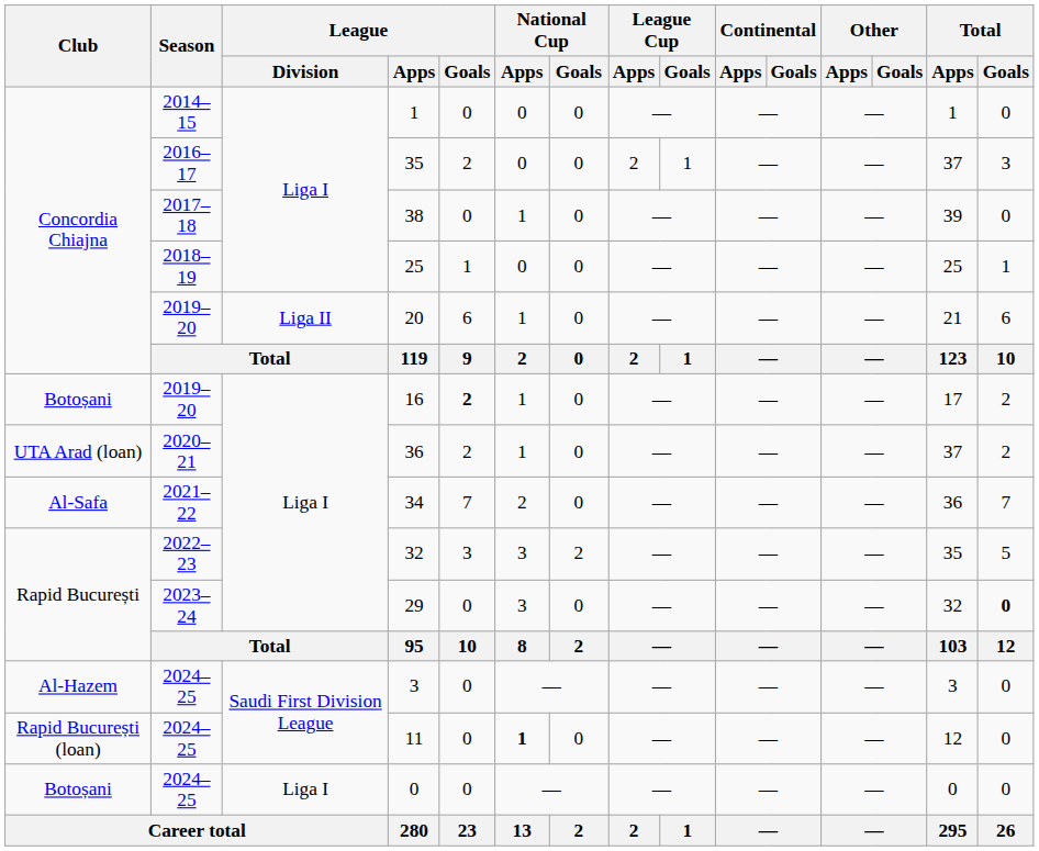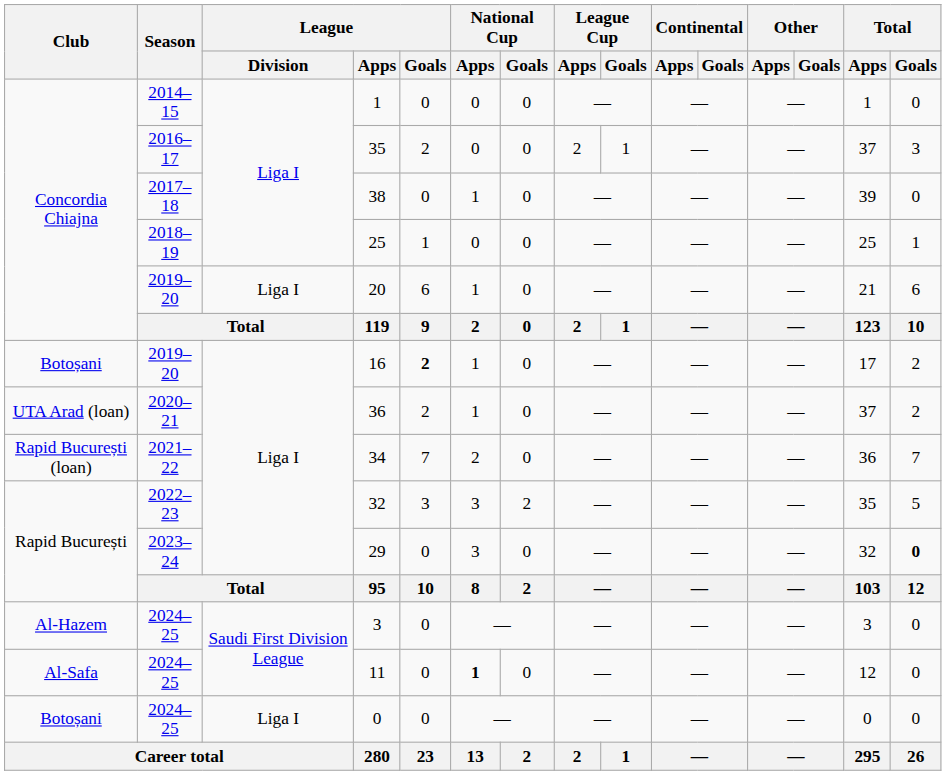20 | League / Division: Liga II -> Liga I
34 | Club: Al-Safa -> Rapid București (loan)
11 | Club: Rapid București (loan) -> Al-Safa
